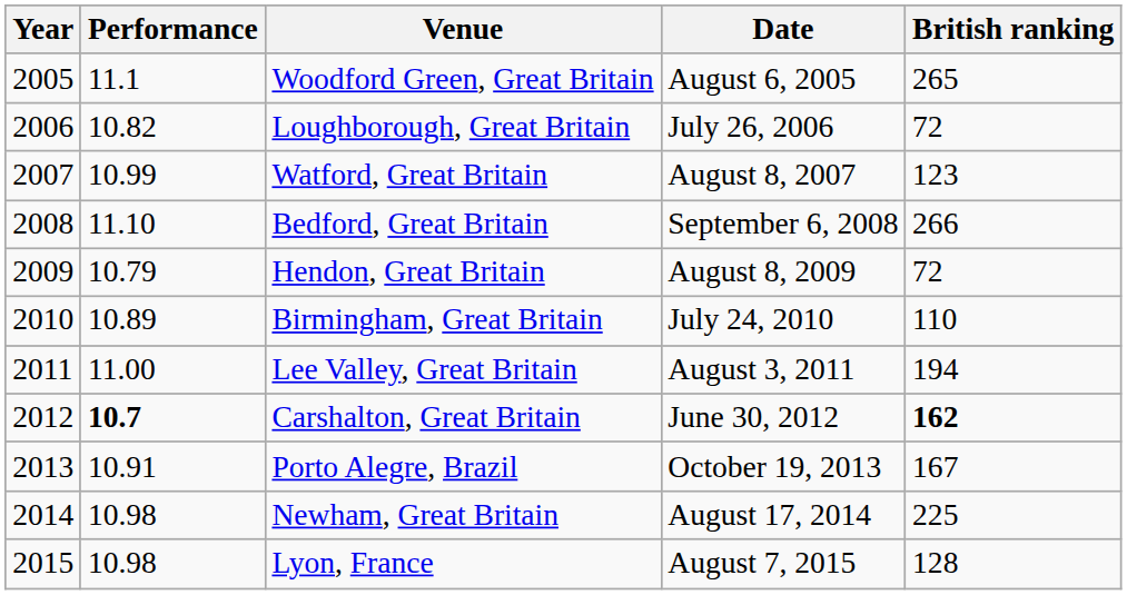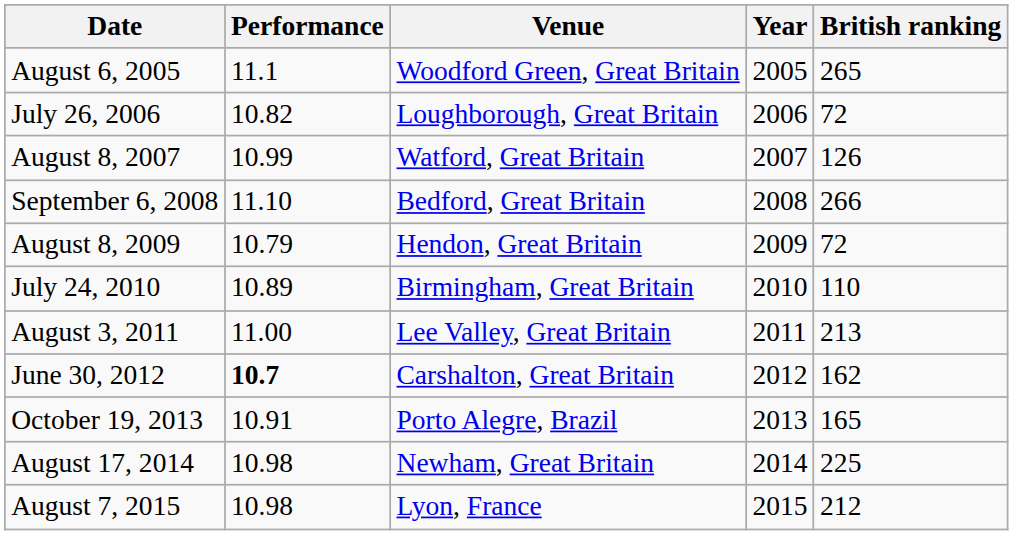columns swapped: Year <-> Date
Watford, Great Britain | British ranking: 123 -> 126
Lee Valley, Great Britain | British ranking: 194 -> 213
Carshalton, Great Britain | British ranking: bold -> normal
Porto Alegre, Brazil | British ranking: 167 -> 165
Lyon, France | British ranking: 128 -> 212
